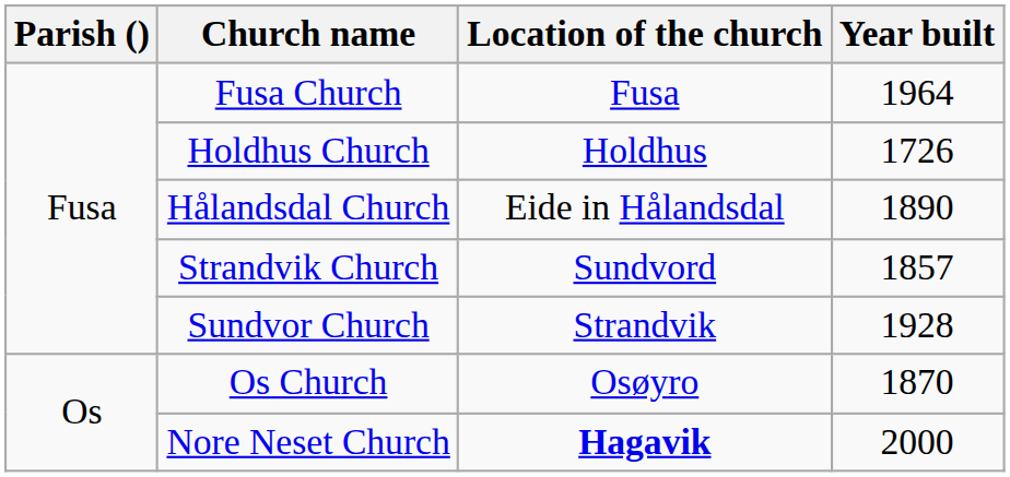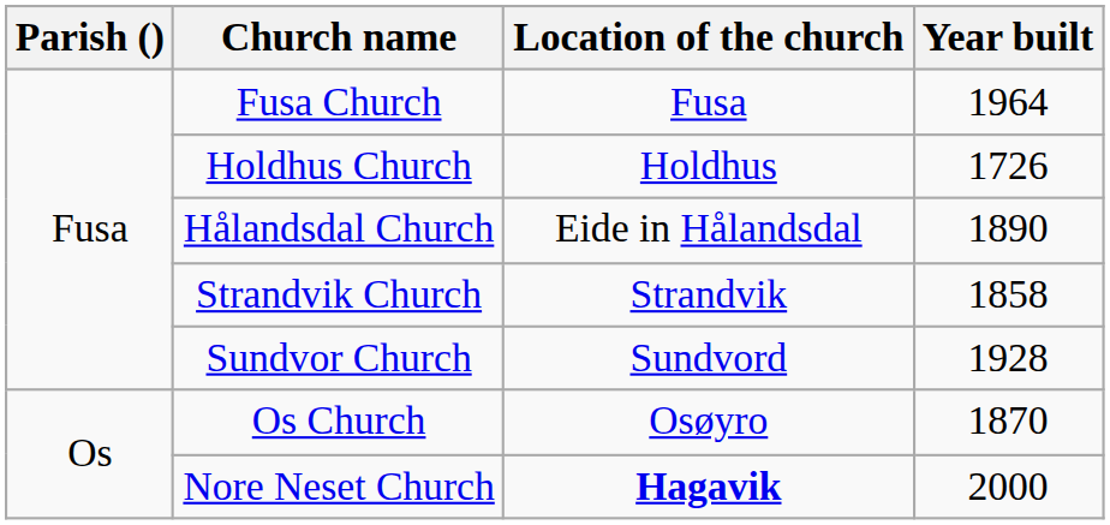Strandvik Church | Location of the church: Sundvord -> Strandvik
Strandvik Church | Year built: 1857 -> 1858
Sundvor Church | Location of the church: Strandvik -> Sundvord
